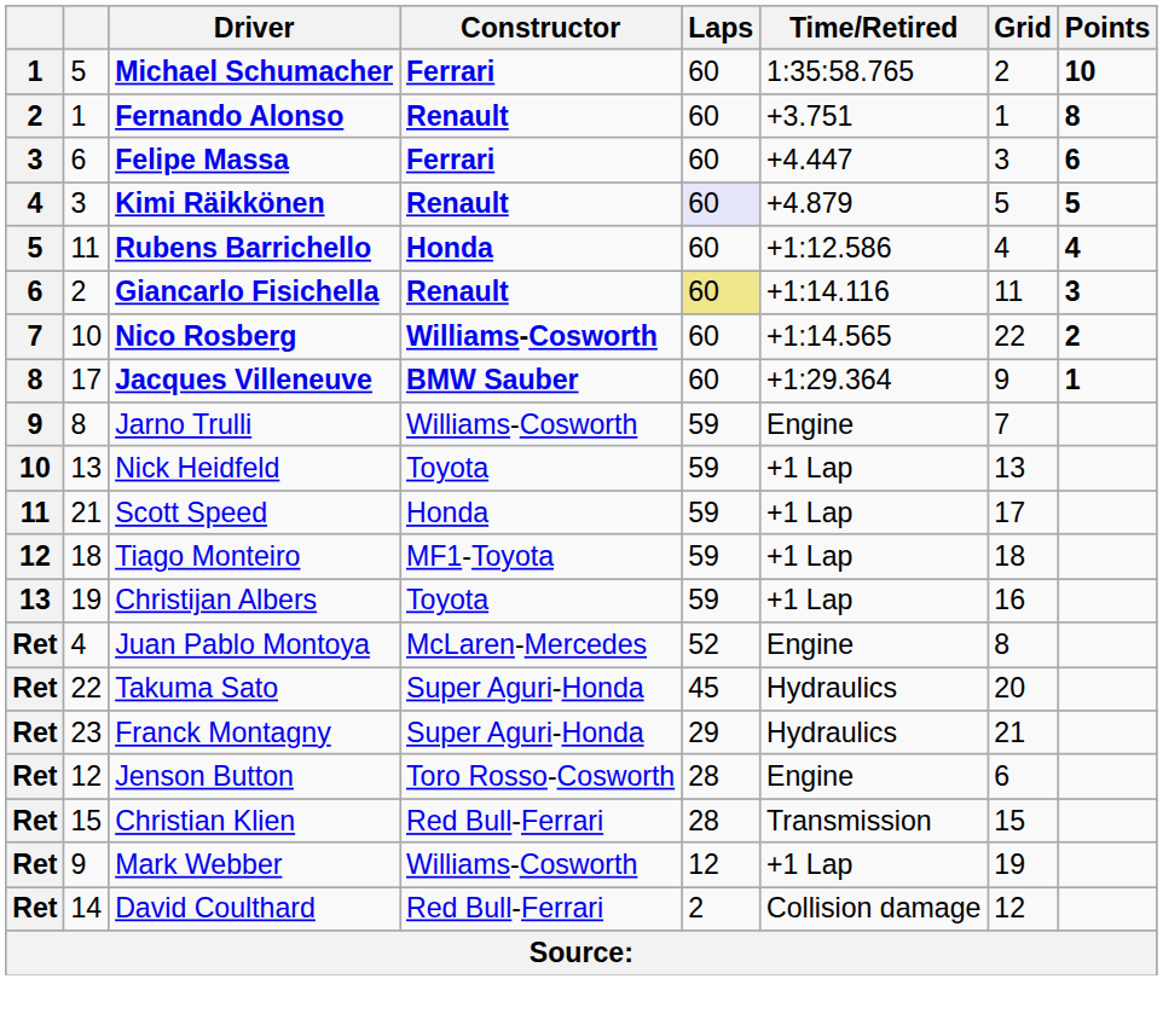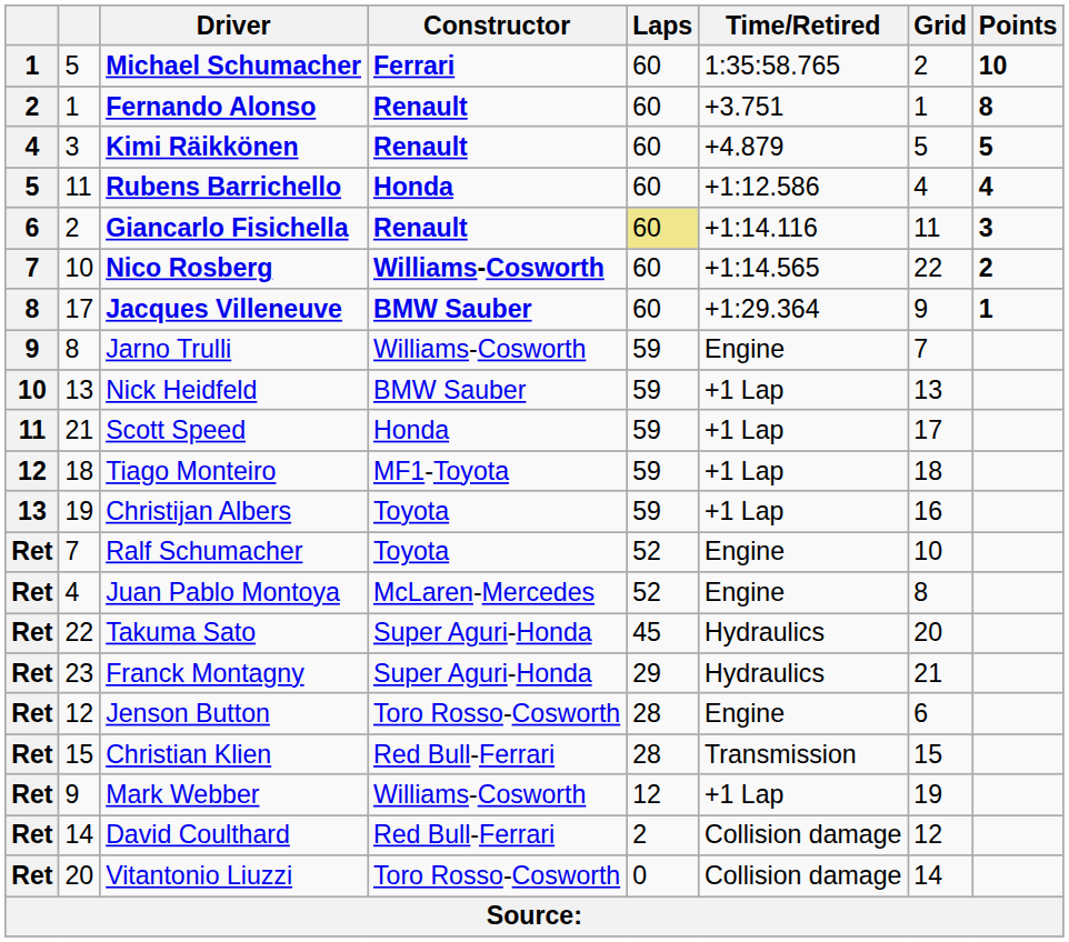- row: 3 | 6 | Felipe Massa | Ferrari | 60 | +4.447 | 3 | 6
Kimi Räikkönen | Laps: lavender background -> no background
Nick Heidfeld | Constructor: Toyota -> BMW Sauber
+ row: Ret | 7 | Ralf Schumacher | Toyota | 52 | Engine | 10
+ row: Ret | 20 | Vitantonio Liuzzi | Toro Rosso-Cosworth | 0 | Collision damage | 14
